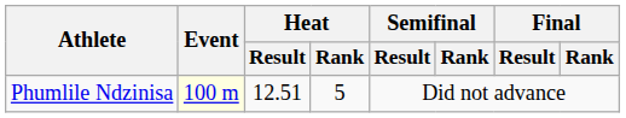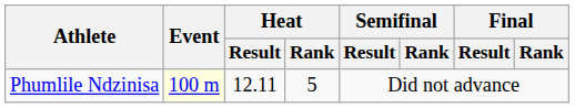Phumlile Ndzinisa | Heat / Result: 12.51 -> 12.11
